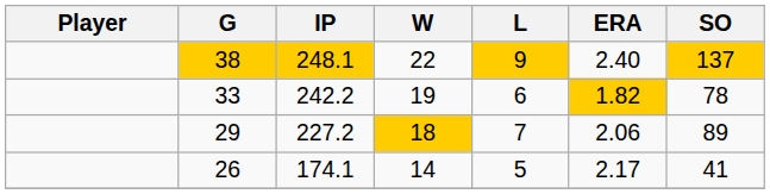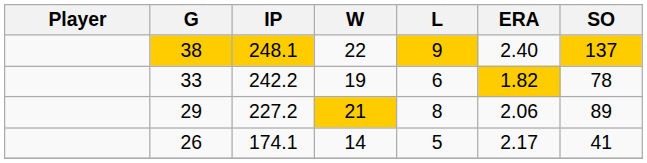29 | W: 18 -> 21
29 | L: 7 -> 8
